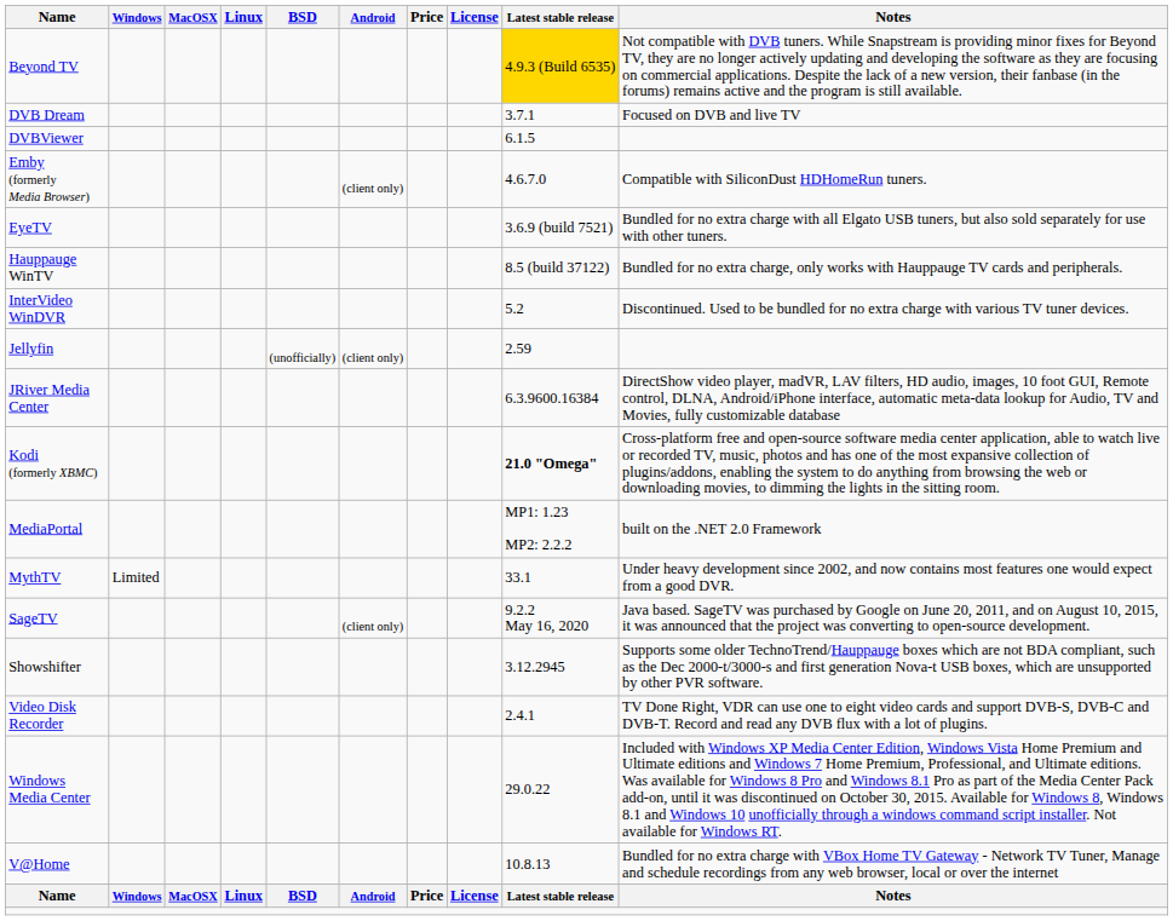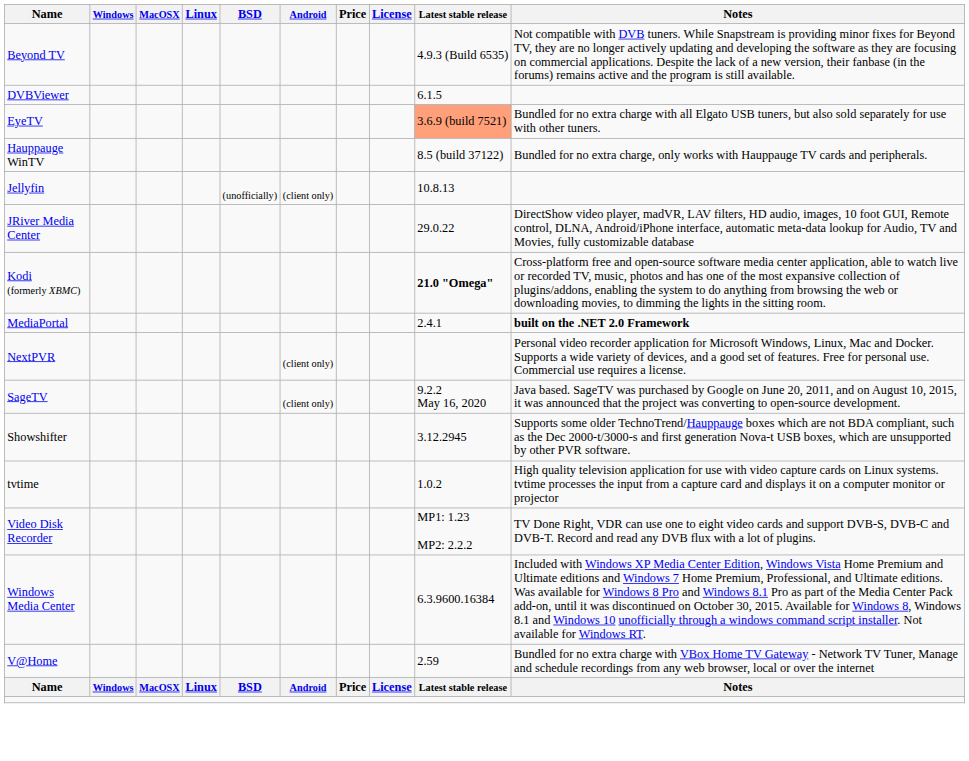Beyond TV | Latest stable release: gold background -> no background
- row: DVB Dream | 3.7.1 | Focused on DVB and live TV
- row: Emby (formerly Media Browser) | (client only) | 4.6.7.0 | Compatible with SiliconDust HDHomeRun tuners.
EyeTV | Latest stable release: no background -> lightsalmon background
- row: InterVideo WinDVR | 5.2 | Discontinued. Used to be bundled for no extra charge with various TV tuner devices.
Jellyfin | Latest stable release: 2.59 -> 10.8.13
JRiver Media Center | Latest stable release: 6.3.9600.16384 -> 29.0.22
MediaPortal | Latest stable release: MP1: 1.23 MP2: 2.2.2 -> 2.4.1
MediaPortal | Notes: normal -> bold
- row: MythTV | Limited | 33.1 | Under heavy development since 2002, and now contains most features one would expect from a good DVR.
+ row: NextPVR | (client only) | Personal video recorder application for Microsoft Windows, Linux, Mac and Docker. Supports a wide variety of devices, and a good set of features. Free for personal use. Commercial use requires a license.
+ row: tvtime | 1.0.2 | High quality television application for use with video capture cards on Linux systems. tvtime processes the input from a capture card and displays it on a computer monitor or projector
Video Disk Recorder | Latest stable release: 2.4.1 -> MP1: 1.23 MP2: 2.2.2
Windows Media Center | Latest stable release: 29.0.22 -> 6.3.9600.16384
V@Home | Latest stable release: 10.8.13 -> 2.59
